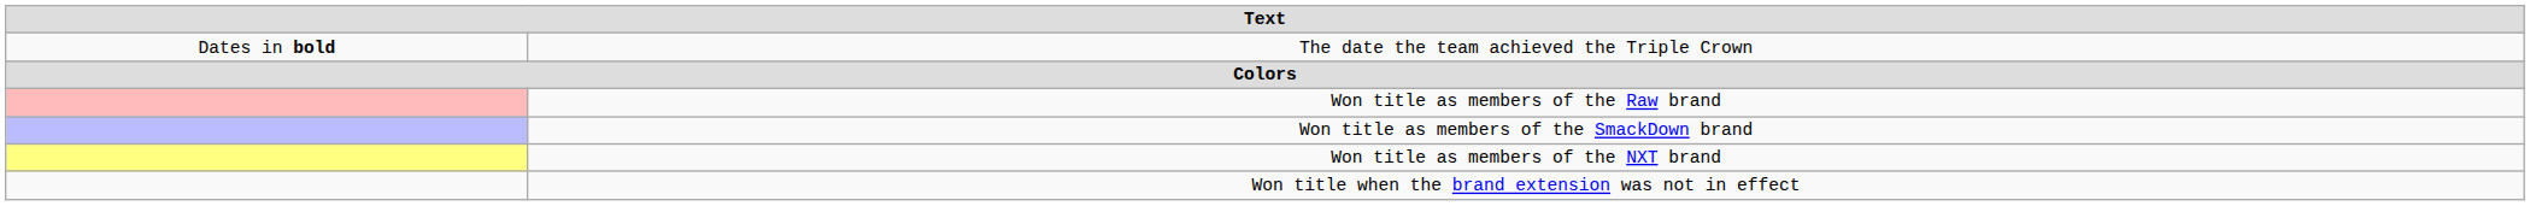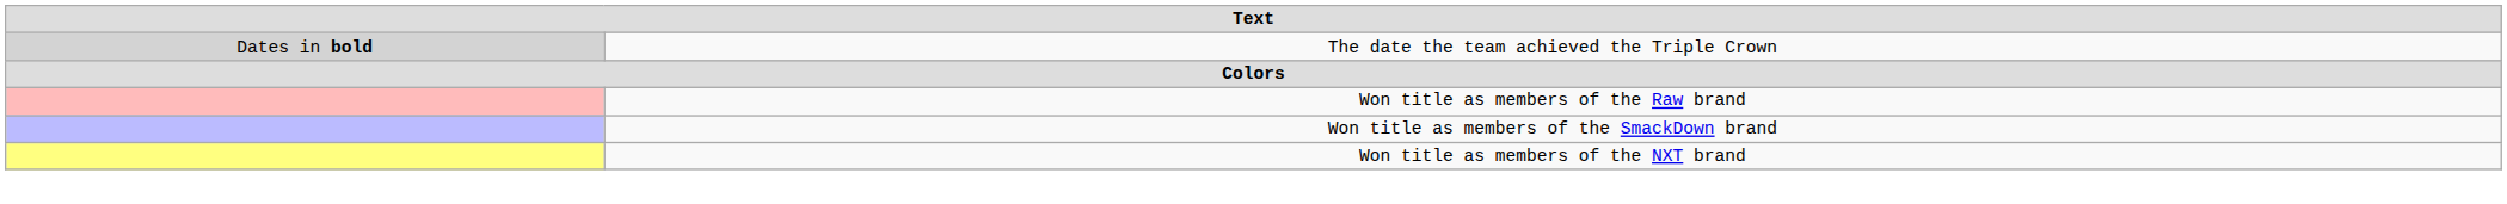The date the team achieved the Triple Crown | column 1: no background -> lightgrey background
- row: Won title when the brand extension was not in effect
